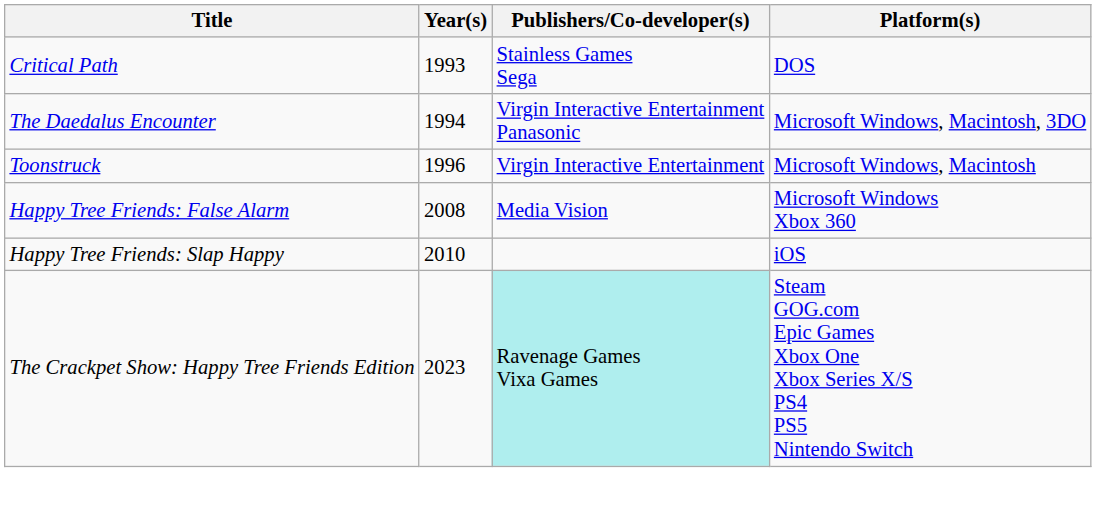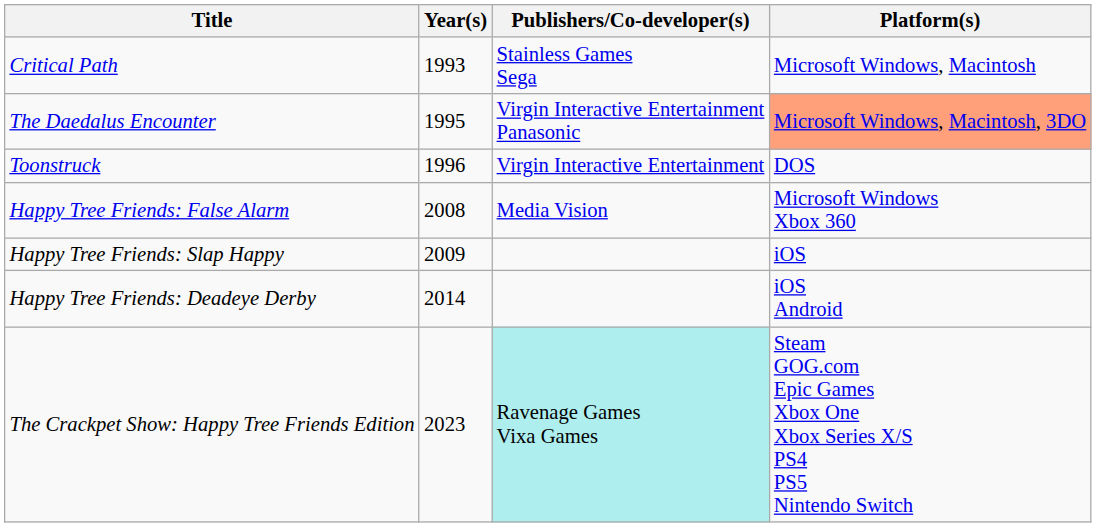Critical Path | Platform(s): DOS -> Microsoft Windows, Macintosh
The Daedalus Encounter | Year(s): 1994 -> 1995
The Daedalus Encounter | Platform(s): no background -> lightsalmon background
Toonstruck | Platform(s): Microsoft Windows, Macintosh -> DOS
Happy Tree Friends: Slap Happy | Year(s): 2010 -> 2009
+ row: Happy Tree Friends: Deadeye Derby | 2014 | iOS Android
